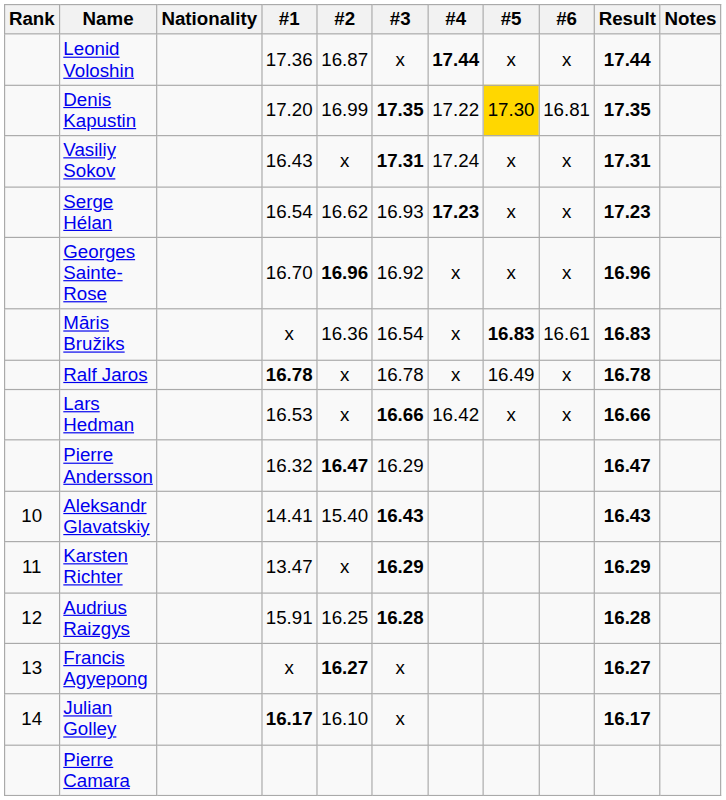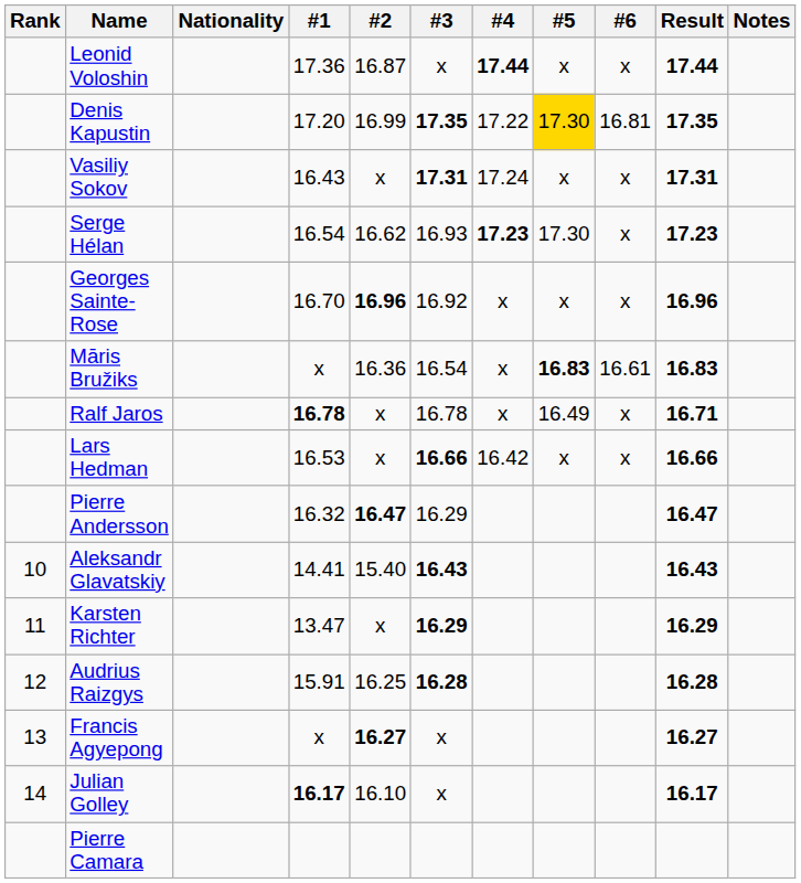Serge Hélan | #5: x -> 17.30
Ralf Jaros | Result: 16.78 -> 16.71
